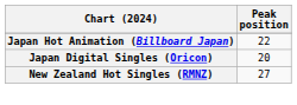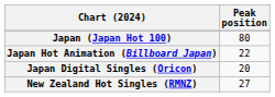+ row: Japan (Japan Hot 100) | 80
